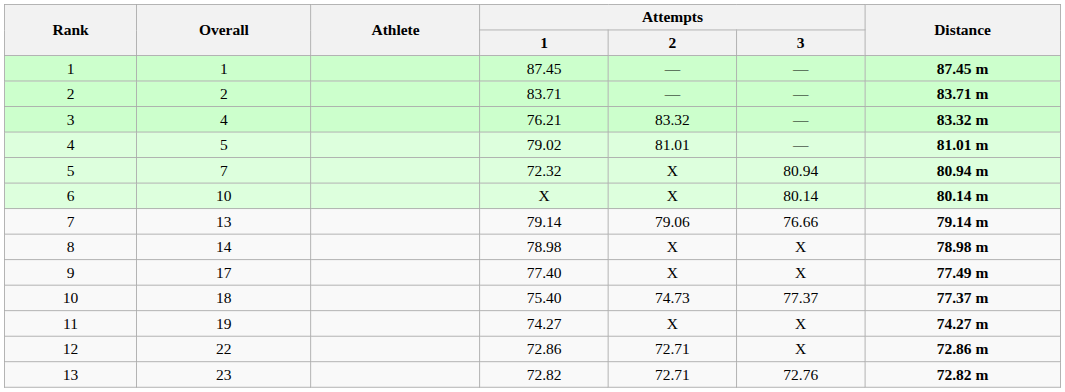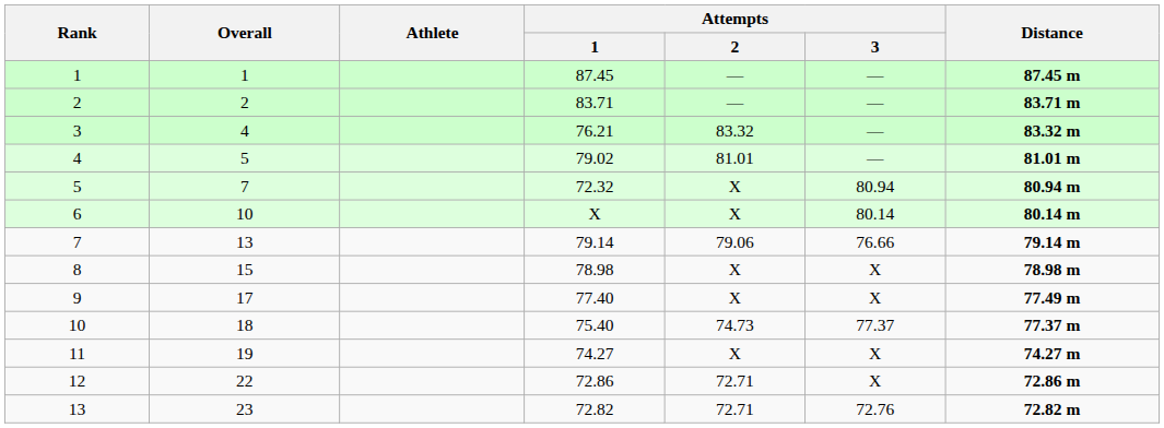8 | Overall: 14 -> 15
